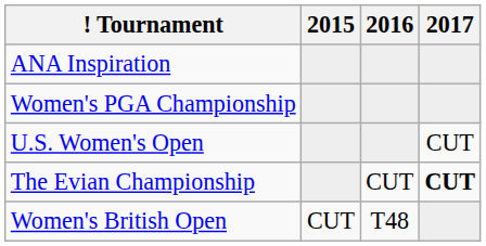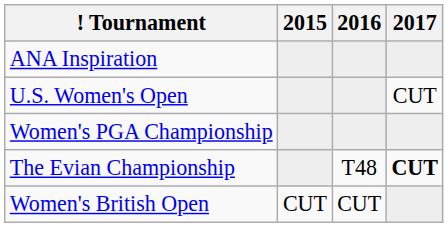rows swapped: U.S. Women's Open <-> Women's PGA Championship
The Evian Championship | 2016: CUT -> T48
Women's British Open | 2016: T48 -> CUT
